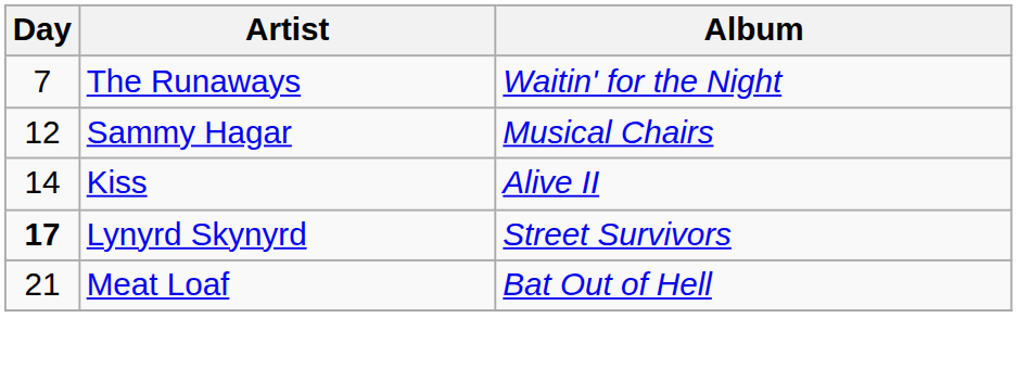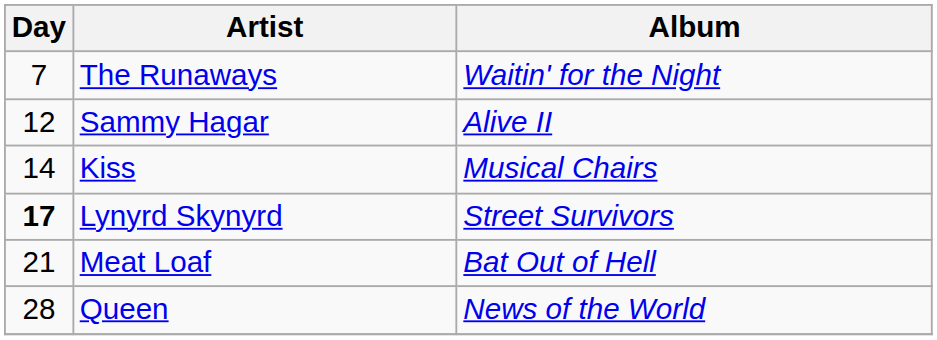Sammy Hagar | Album: Musical Chairs -> Alive II
Kiss | Album: Alive II -> Musical Chairs
+ row: 28 | Queen | News of the World
